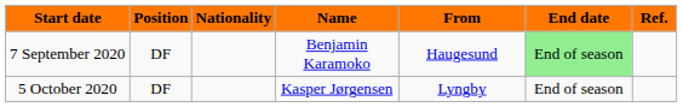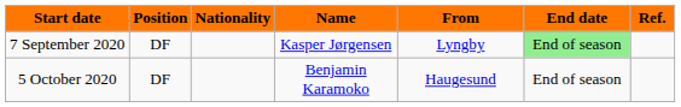7 September 2020 | Name: Benjamin Karamoko -> Kasper Jørgensen
7 September 2020 | From: Haugesund -> Lyngby
5 October 2020 | Name: Kasper Jørgensen -> Benjamin Karamoko
5 October 2020 | From: Lyngby -> Haugesund
